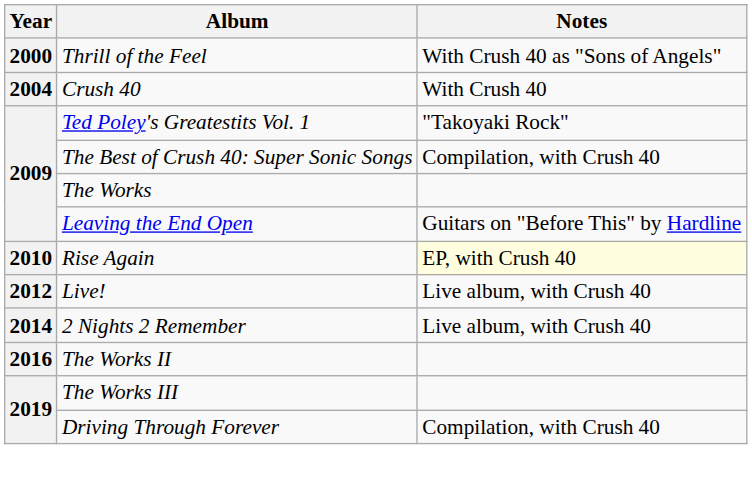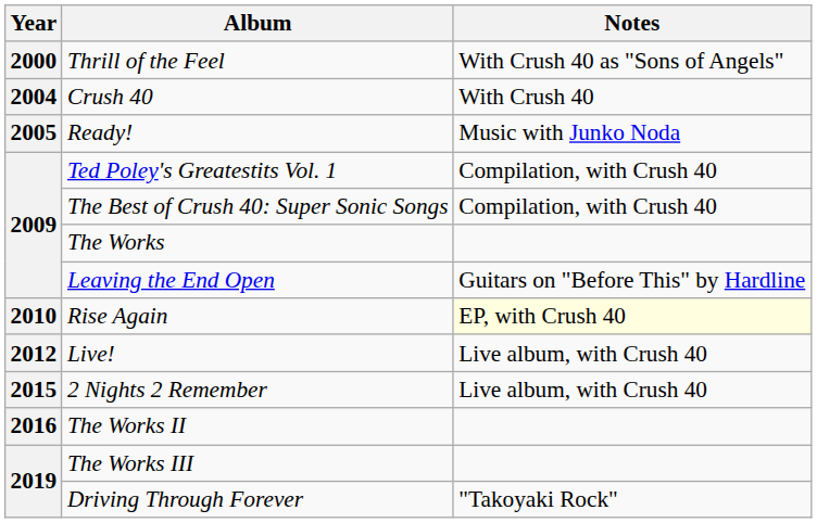+ row: 2005 | Ready! | Music with Junko Noda
Ted Poley's Greatestits Vol. 1 | Notes: "Takoyaki Rock" -> Compilation, with Crush 40
2 Nights 2 Remember | Year: 2014 -> 2015
Driving Through Forever | Notes: Compilation, with Crush 40 -> "Takoyaki Rock"
